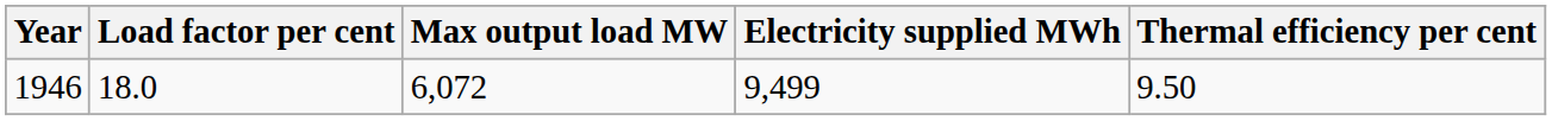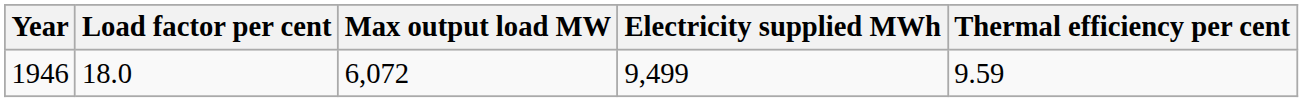1946 | Thermal efficiency per cent: 9.50 -> 9.59
